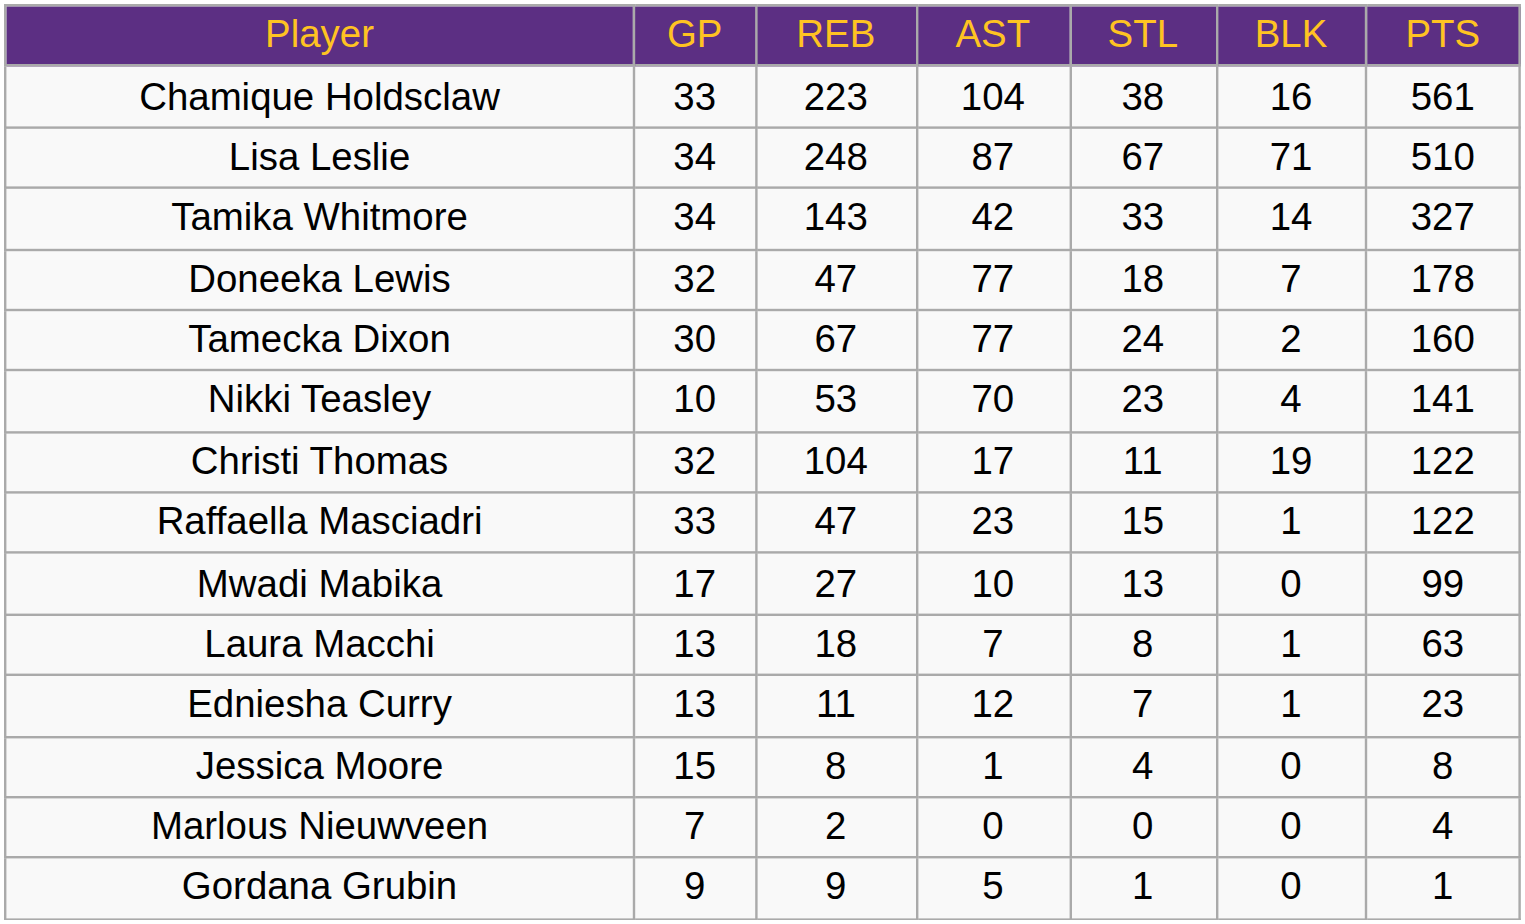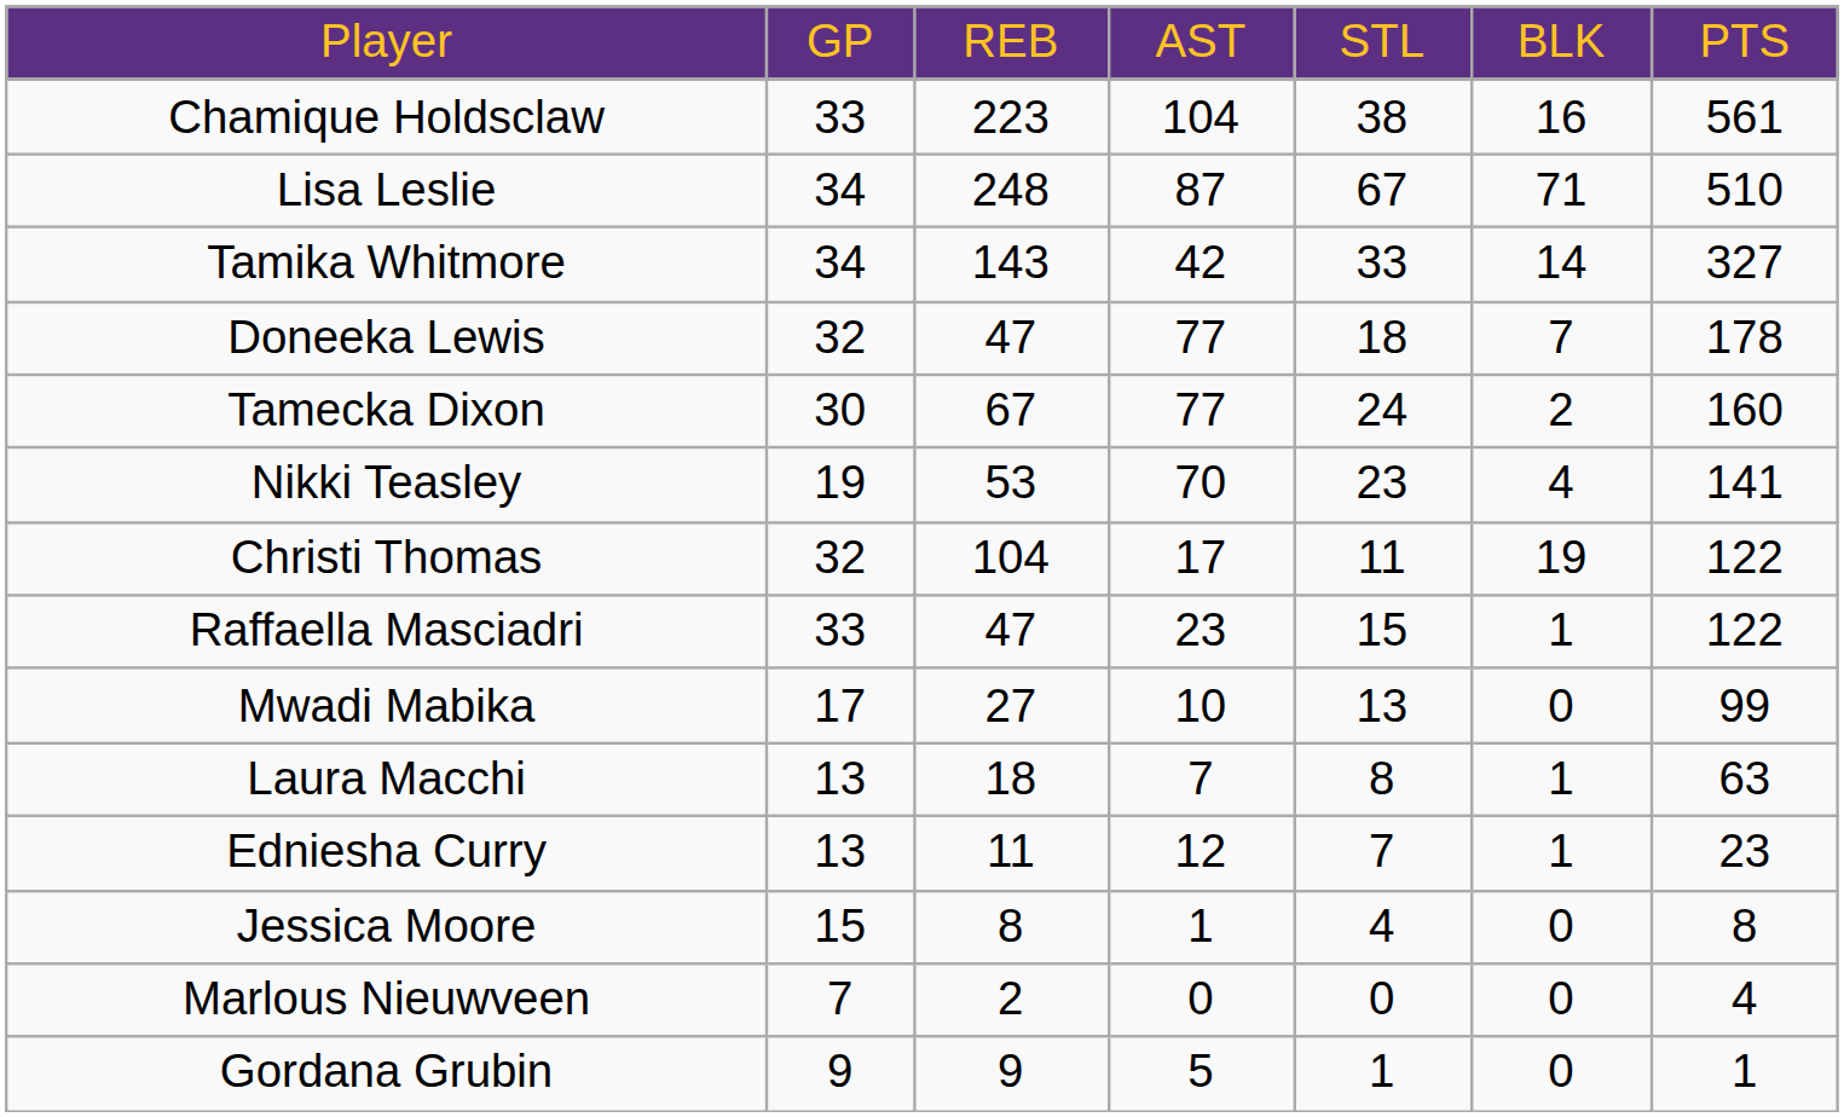Nikki Teasley | column 2: 10 -> 19
